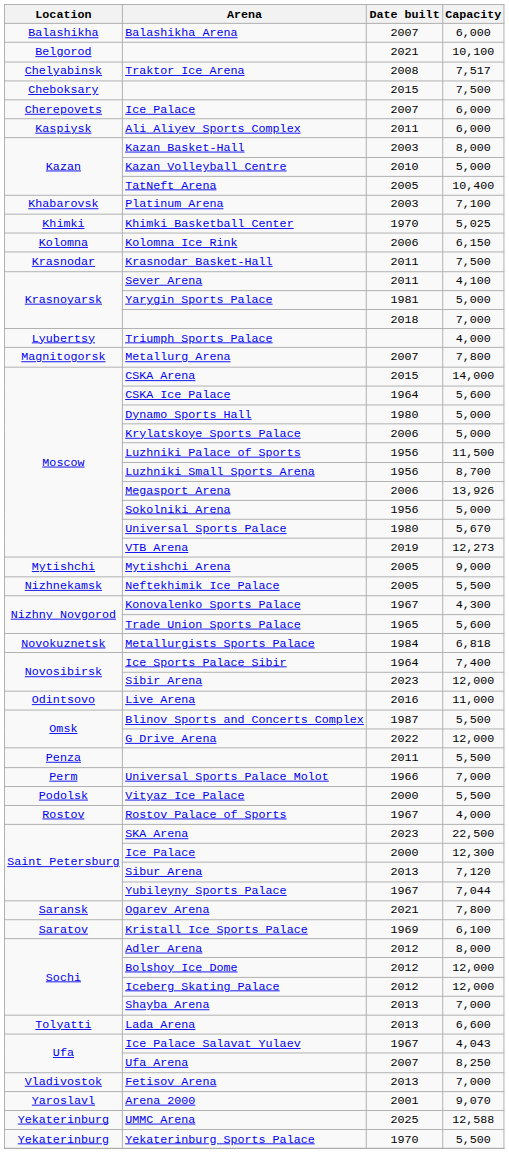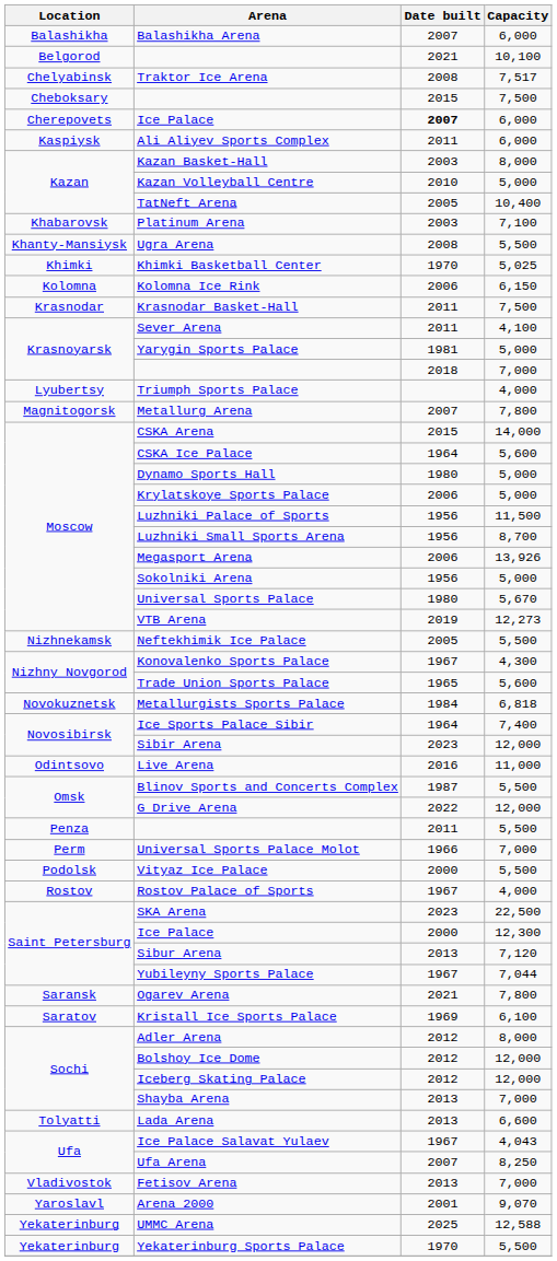Ice Palace / 6,000 | Date built: normal -> bold
+ row: Khanty-Mansiysk | Ugra Arena | 2008 | 5,500
- row: Mytishchi | Mytishchi Arena | 2005 | 9,000
